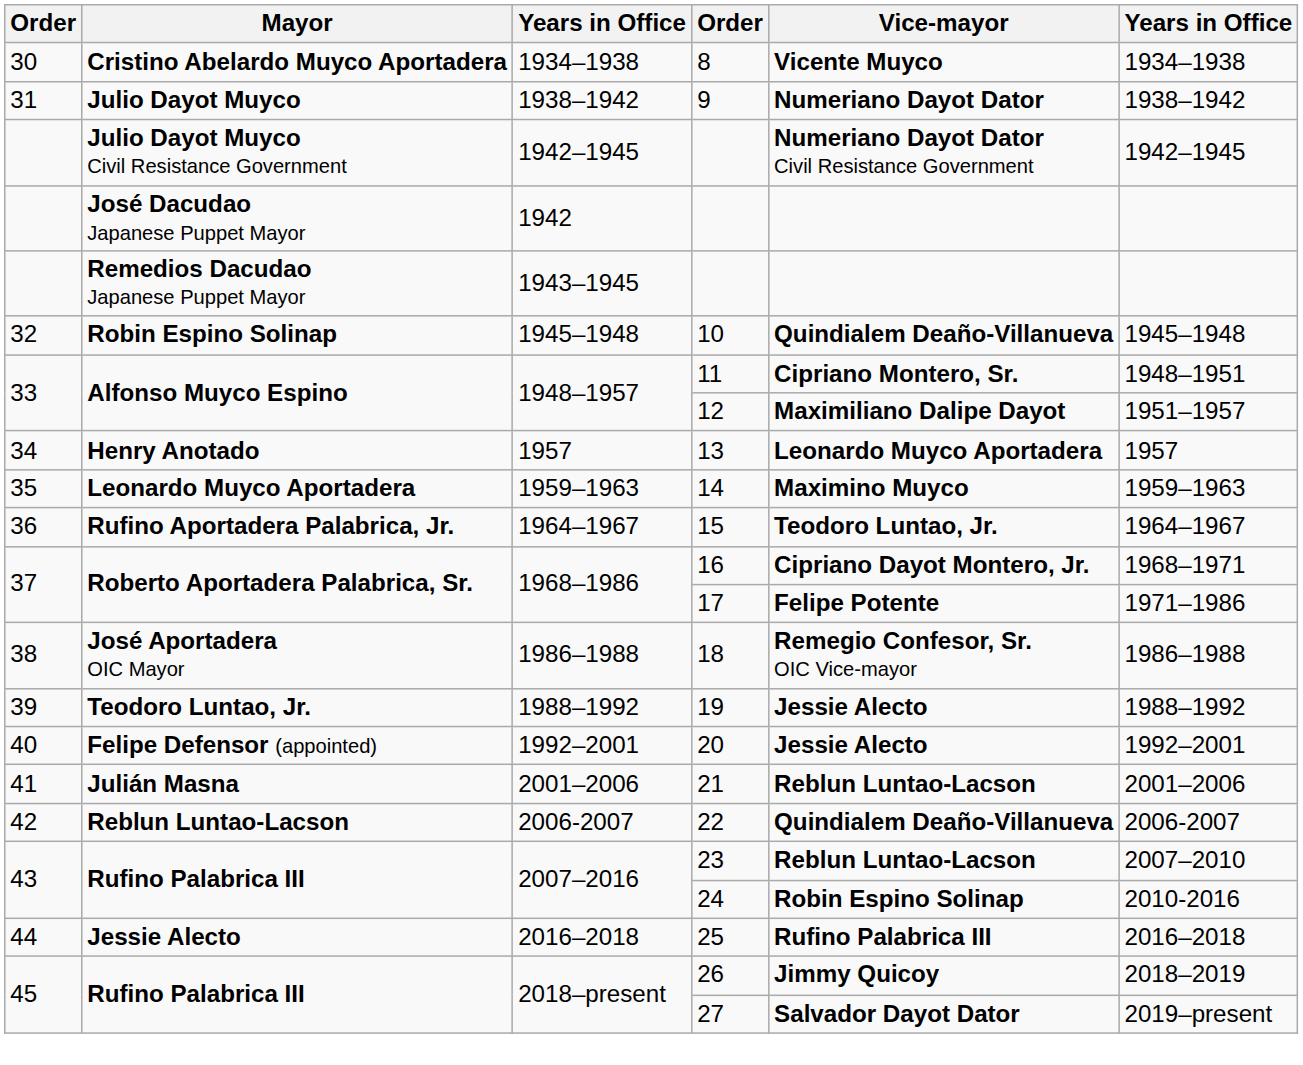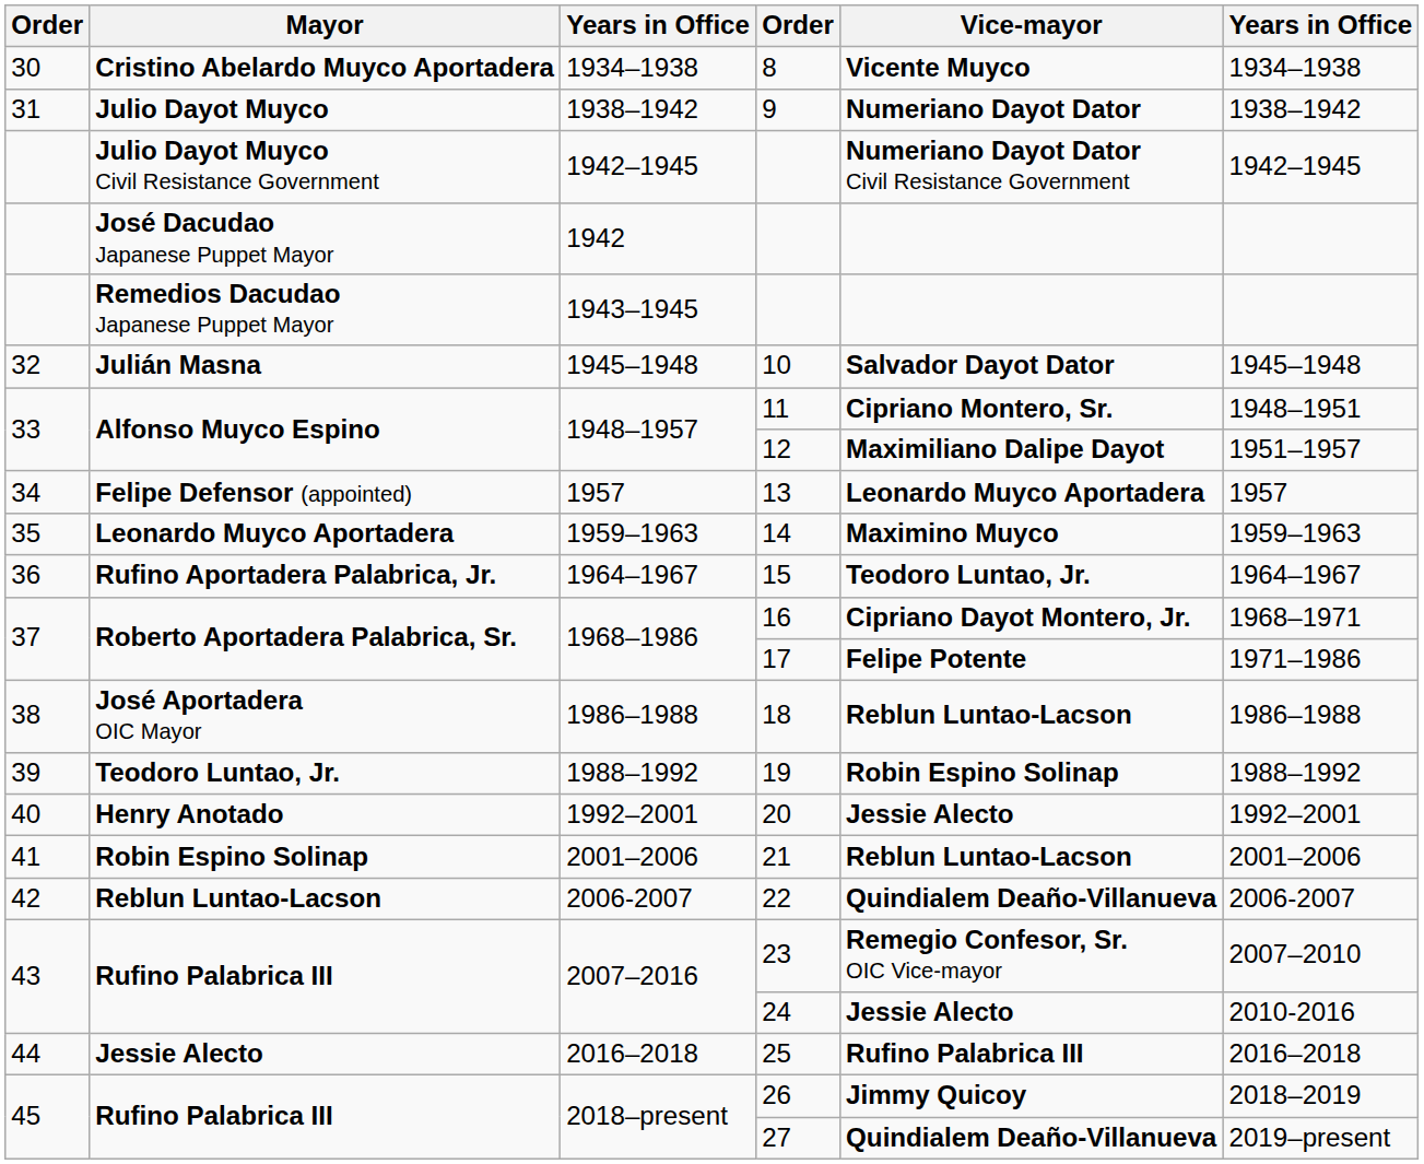10 | Mayor: Robin Espino Solinap -> Julián Masna
10 | Vice-mayor: Quindialem Deaño-Villanueva -> Salvador Dayot Dator
13 | Mayor: Henry Anotado -> Felipe Defensor (appointed)
18 | Vice-mayor: Remegio Confesor, Sr. OIC Vice-mayor -> Reblun Luntao-Lacson
19 | Vice-mayor: Jessie Alecto -> Robin Espino Solinap
20 | Mayor: Felipe Defensor (appointed) -> Henry Anotado
21 | Mayor: Julián Masna -> Robin Espino Solinap
23 | Vice-mayor: Reblun Luntao-Lacson -> Remegio Confesor, Sr. OIC Vice-mayor
24 | Vice-mayor: Robin Espino Solinap -> Jessie Alecto
27 | Vice-mayor: Salvador Dayot Dator -> Quindialem Deaño-Villanueva
